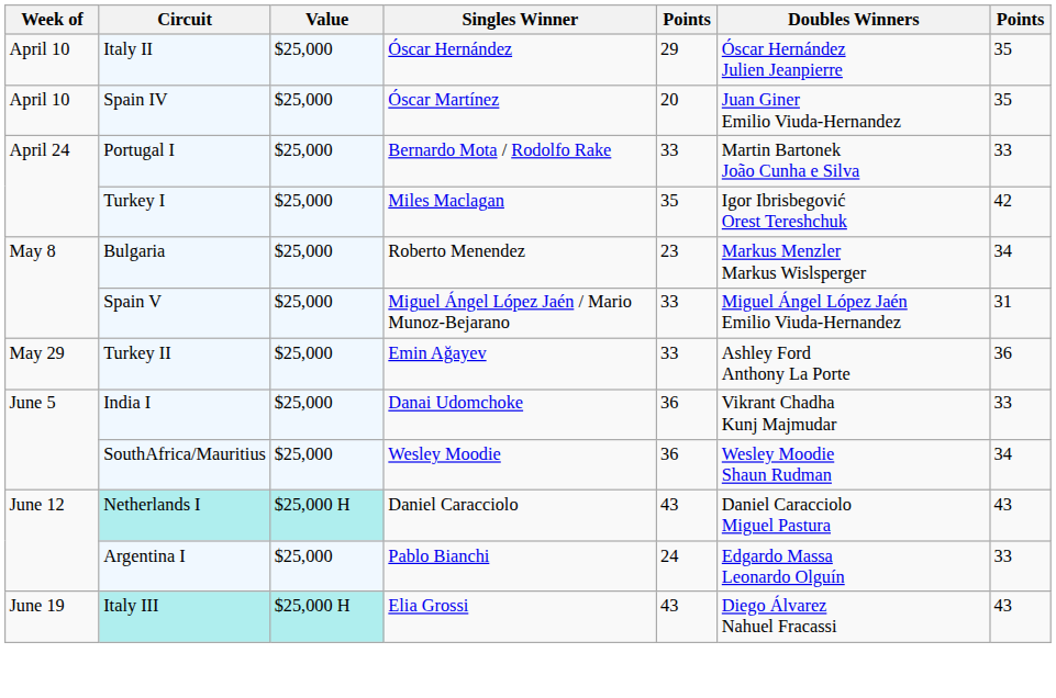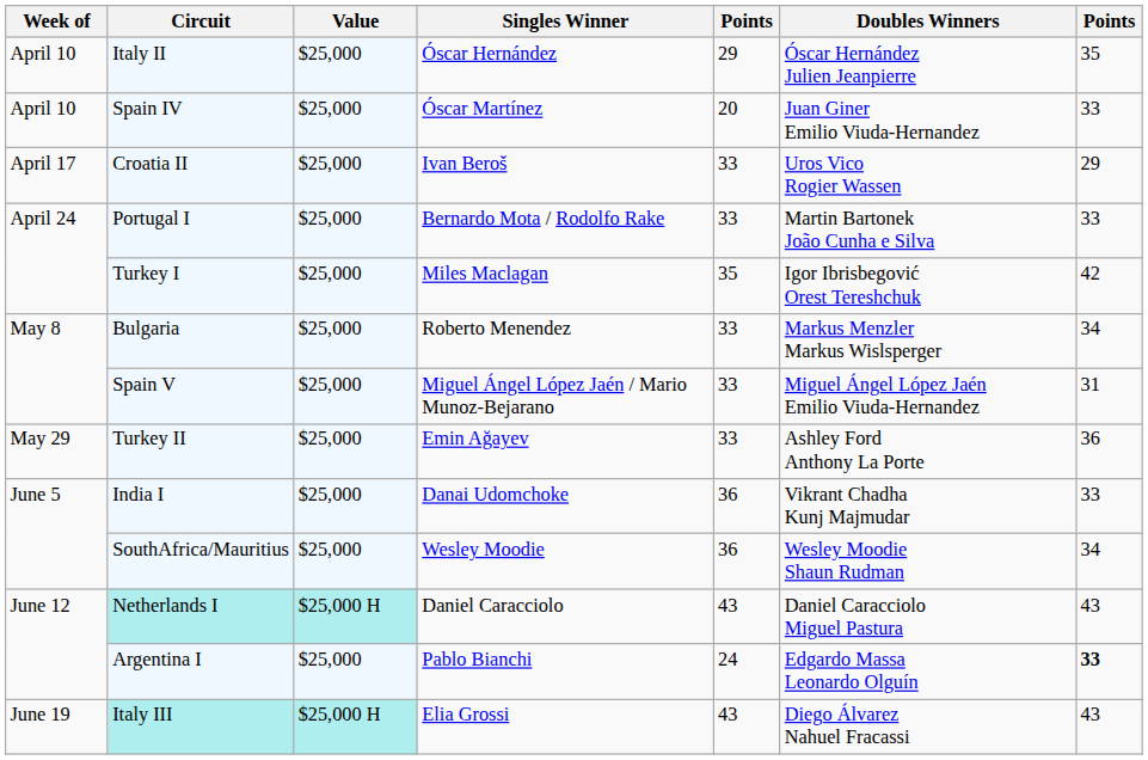Spain IV | column 7: 35 -> 33
+ row: April 17 | Croatia II | $25,000 | Ivan Beroš | 33 | Uros Vico Rogier Wassen | 29
Bulgaria | column 5: 23 -> 33
Argentina I | column 7: normal -> bold
